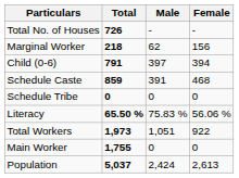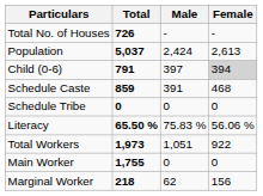rows swapped: Population <-> Marginal Worker
Child (0-6) | Female: no background -> lightgrey background
